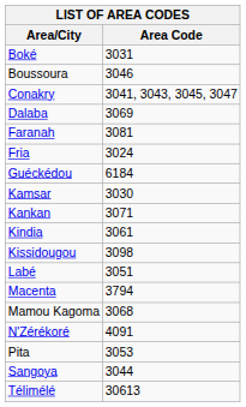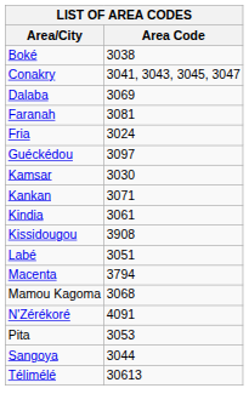Boké | Area Code: 3031 -> 3038
- row: Boussoura | 3046
Guéckédou | Area Code: 6184 -> 3097
Kissidougou | Area Code: 3098 -> 3908
